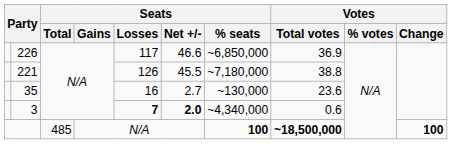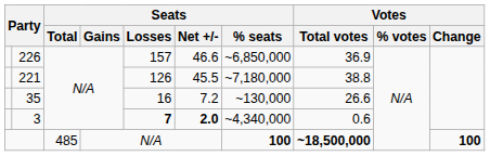226 | Seats / Losses: 117 -> 157
35 | Seats / Net +/-: 2.7 -> 7.2
35 | Votes / Total votes: 23.6 -> 26.6
